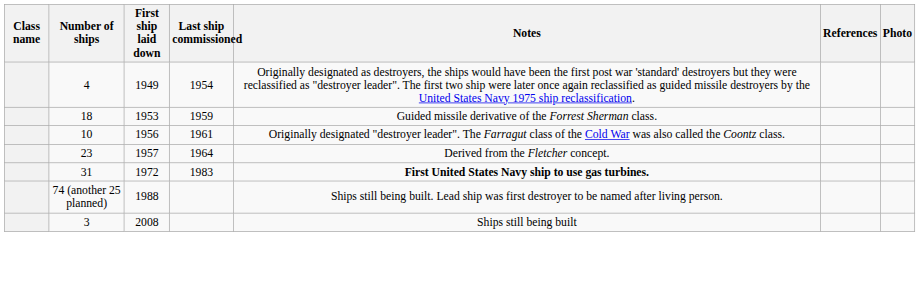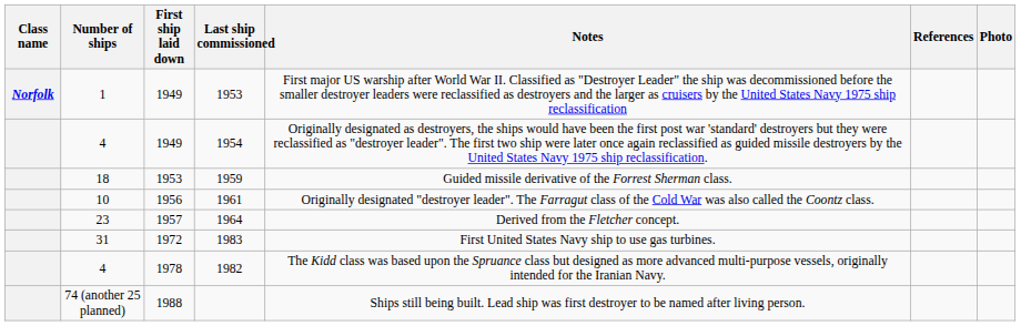+ row: Norfolk | 1 | 1949 | 1953 | First major US warship after World War II. Classified as "Destroyer Leader" the ship was decommissioned before the smaller destroyer leaders were reclassified as destroyers and the larger as cruisers by the United States Navy 1975 ship reclassification
31 | Notes: bold -> normal
+ row: 4 | 1978 | 1982 | The Kidd class was based upon the Spruance class but designed as more advanced multi-purpose vessels, originally intended for the Iranian Navy.
- row: 3 | 2008 | Ships still being built
